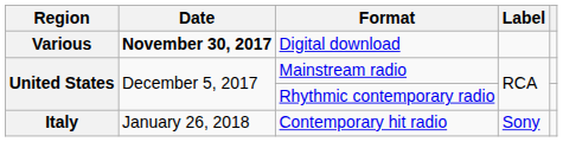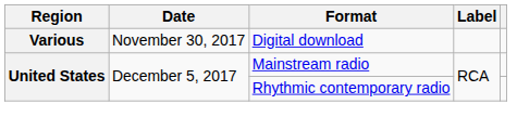Digital download | Date: bold -> normal
- row: Italy | January 26, 2018 | Contemporary hit radio | Sony
